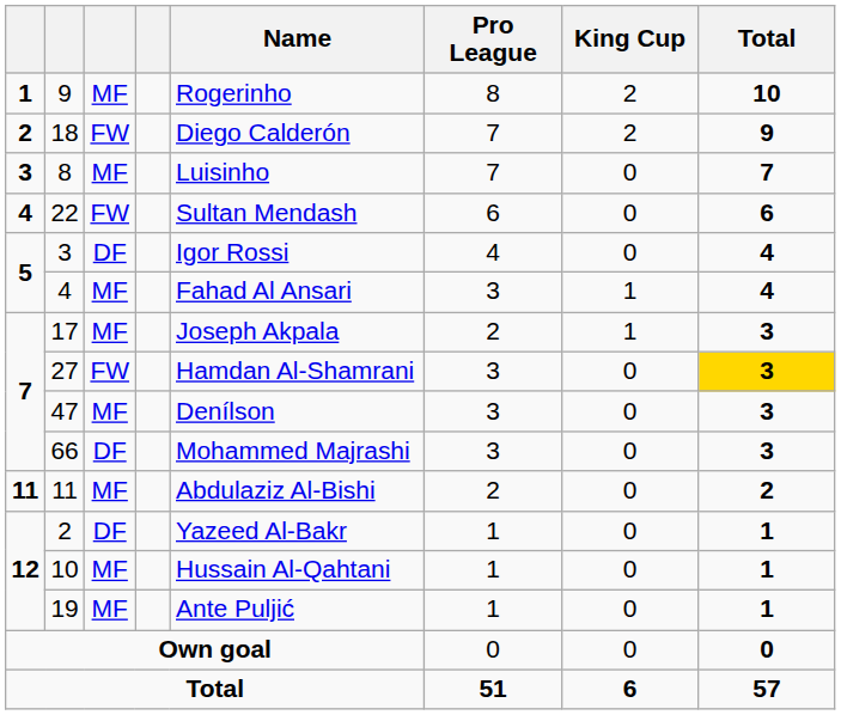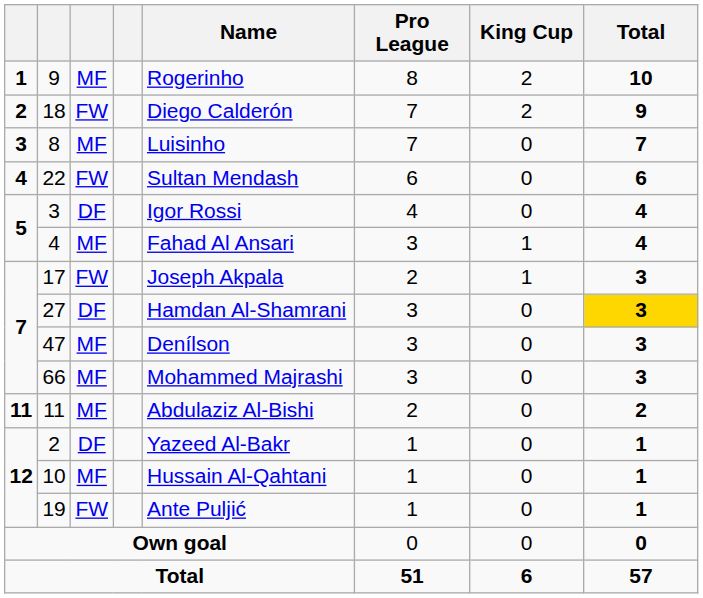17 | column 3: MF -> FW
27 | column 3: FW -> DF
66 | column 3: DF -> MF
19 | column 3: MF -> FW
